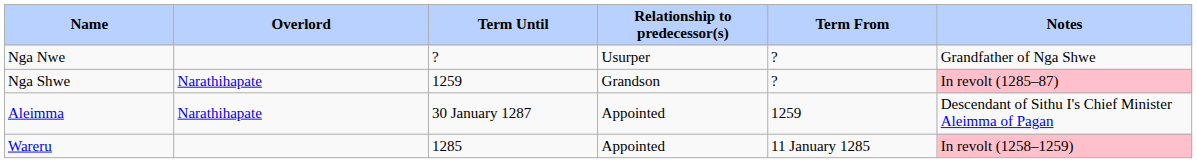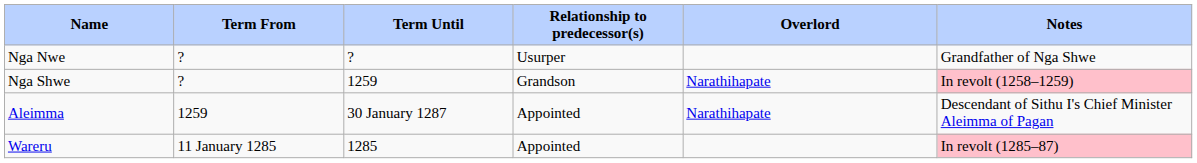columns swapped: Term From <-> Overlord
Nga Shwe | Notes: In revolt (1285–87) -> In revolt (1258–1259)
Wareru | Notes: In revolt (1258–1259) -> In revolt (1285–87)
